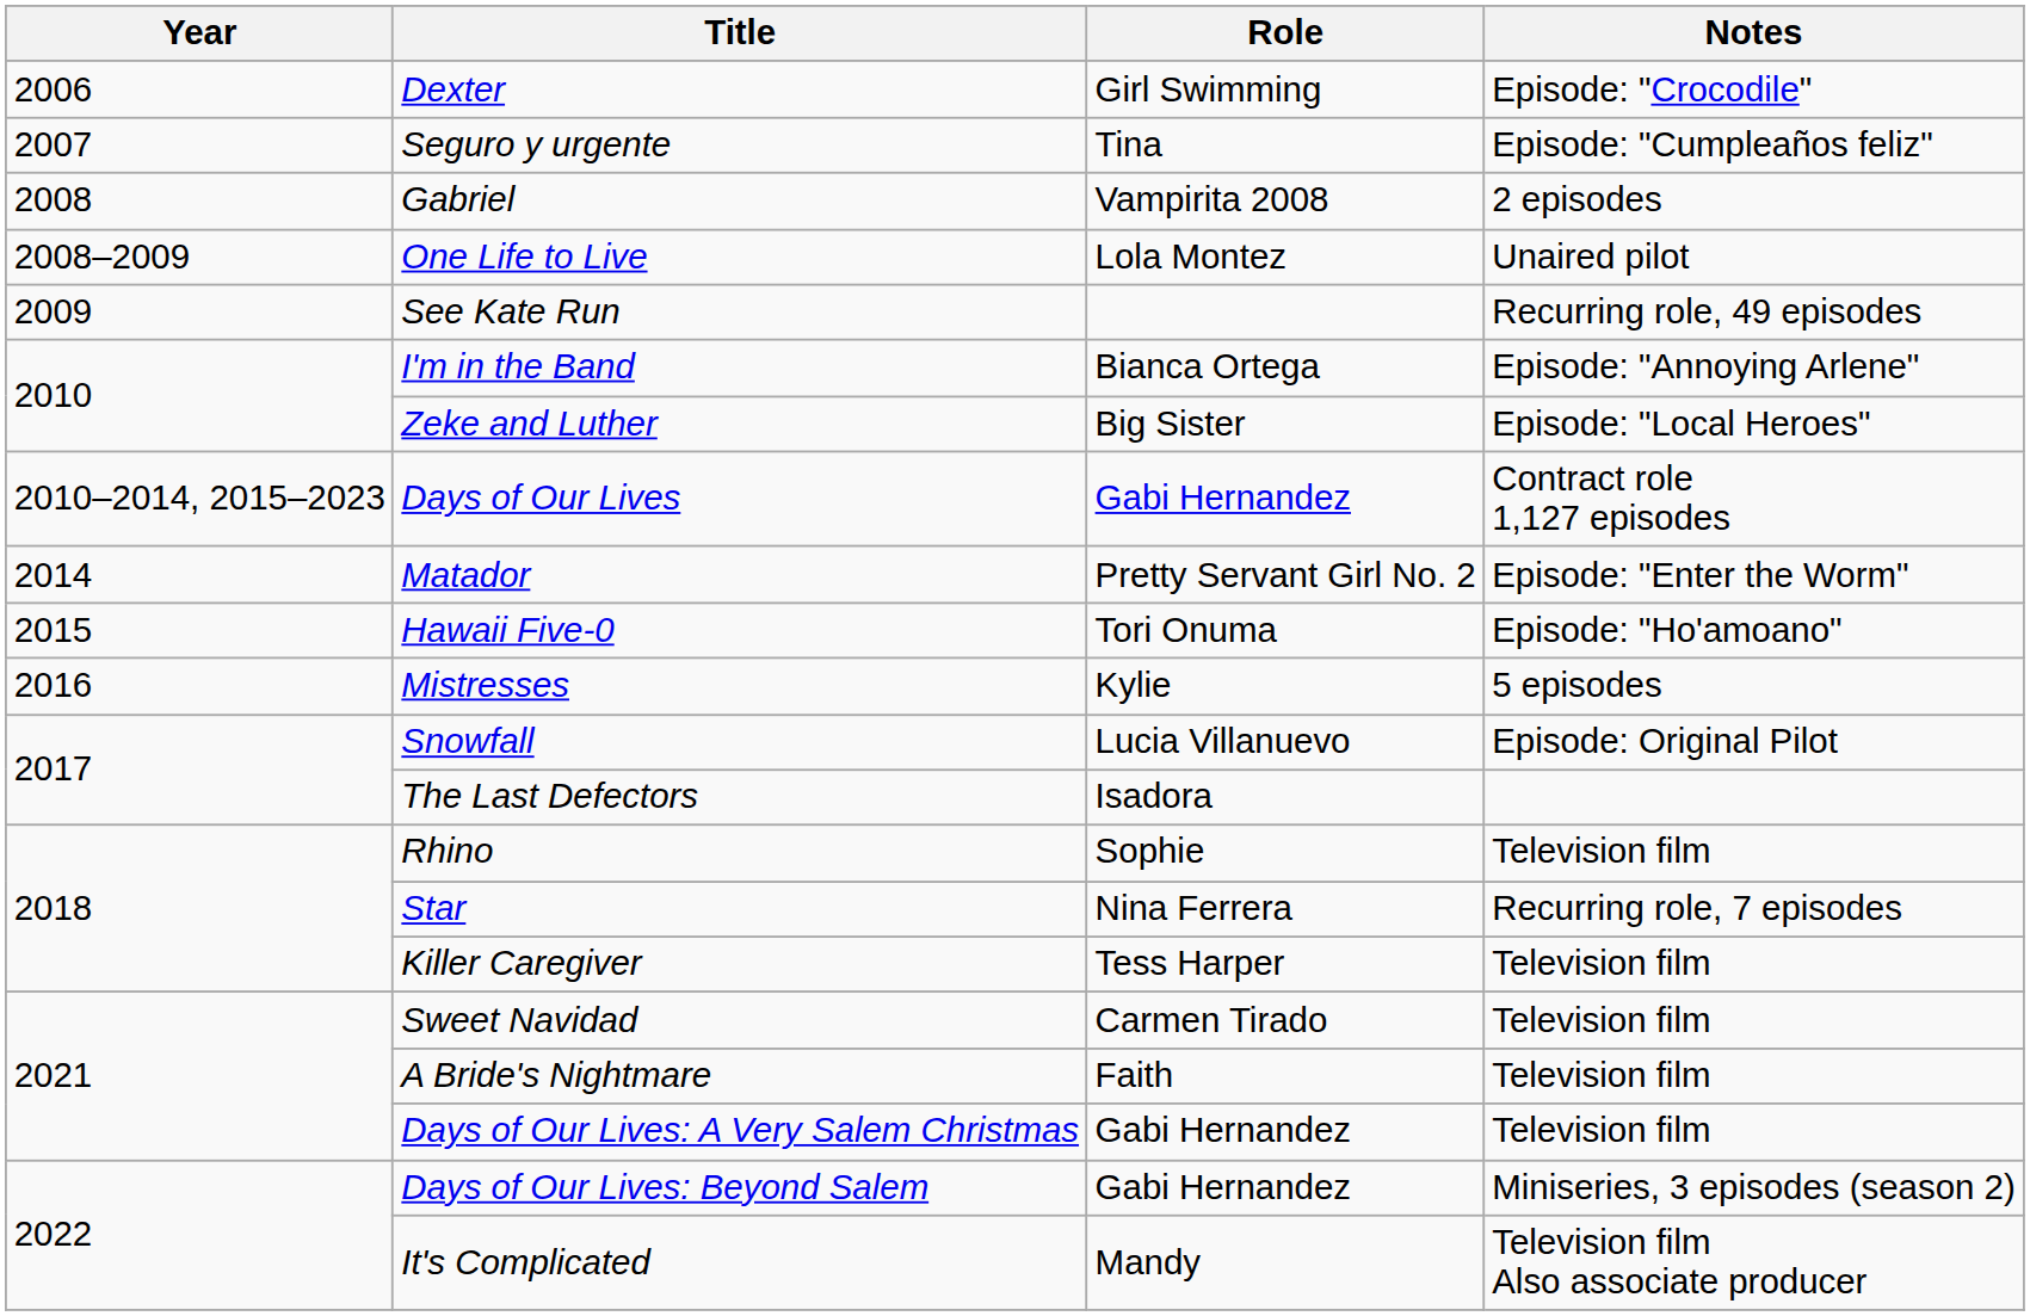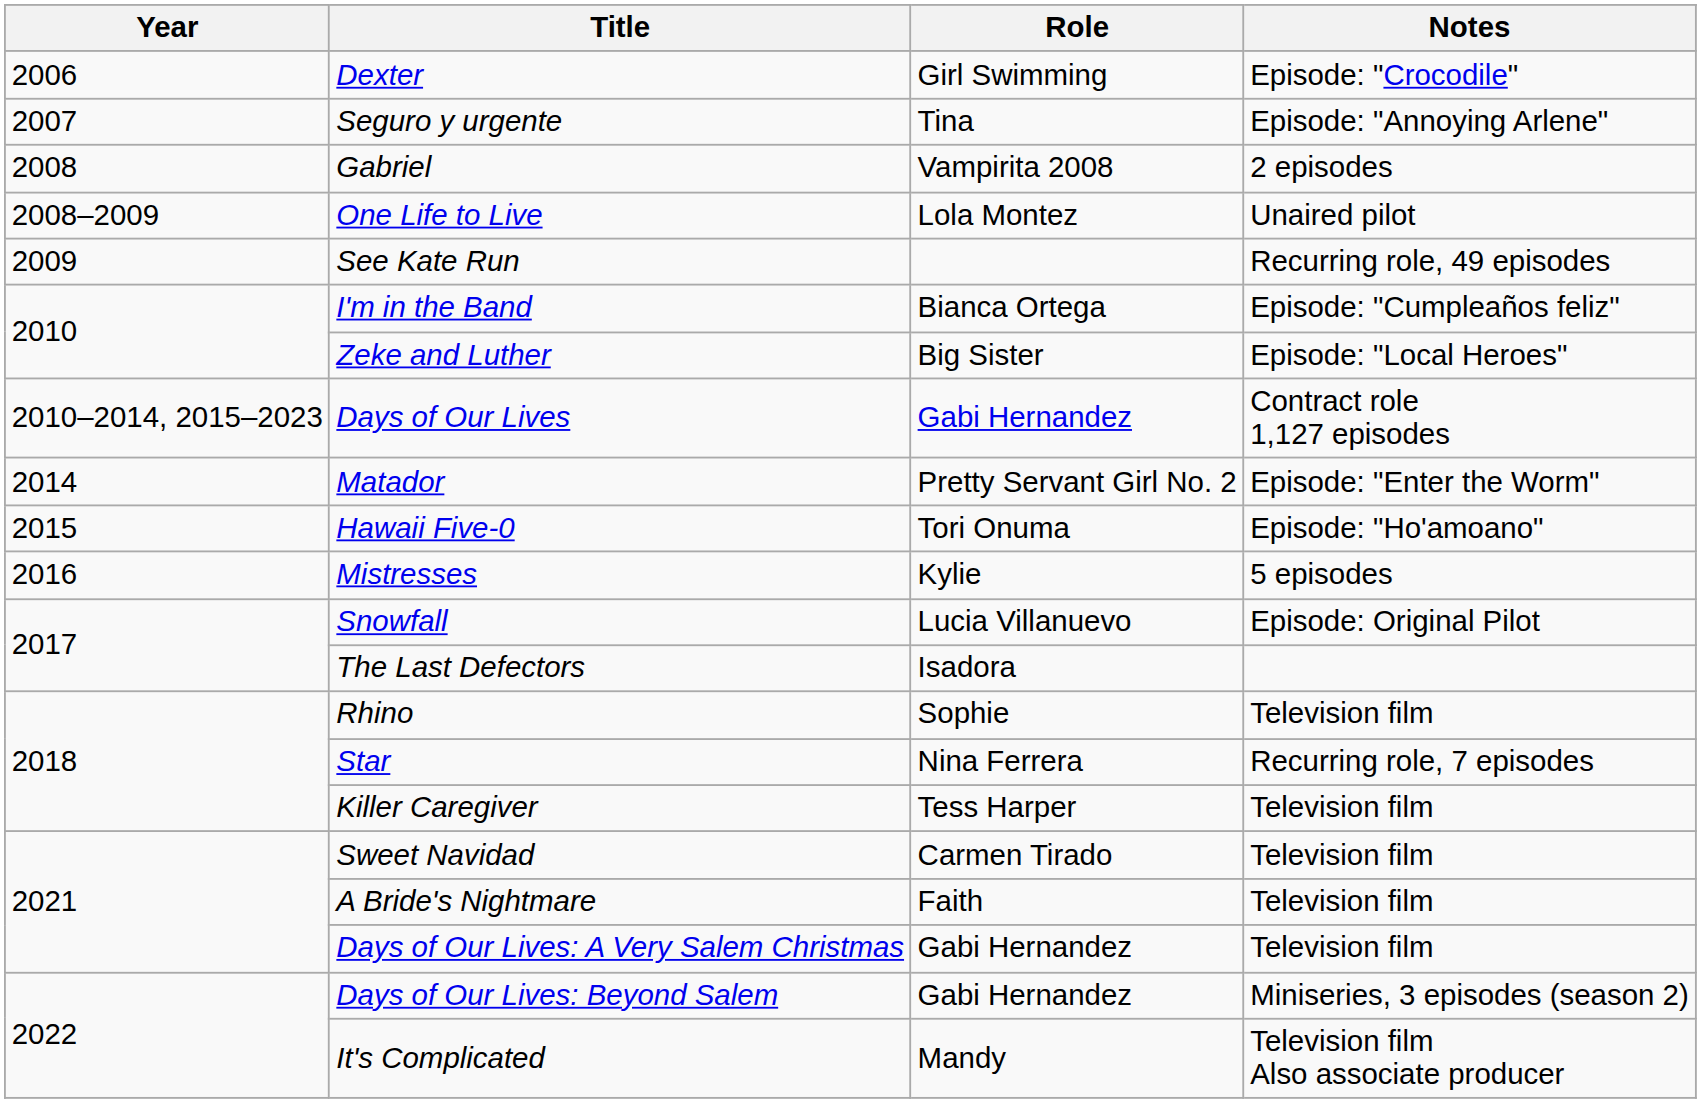Seguro y urgente | Notes: Episode: "Cumpleaños feliz" -> Episode: "Annoying Arlene"
I'm in the Band | Notes: Episode: "Annoying Arlene" -> Episode: "Cumpleaños feliz"
